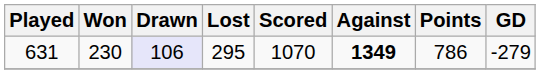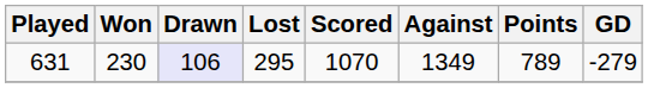631 | Against: bold -> normal
631 | Points: 786 -> 789
